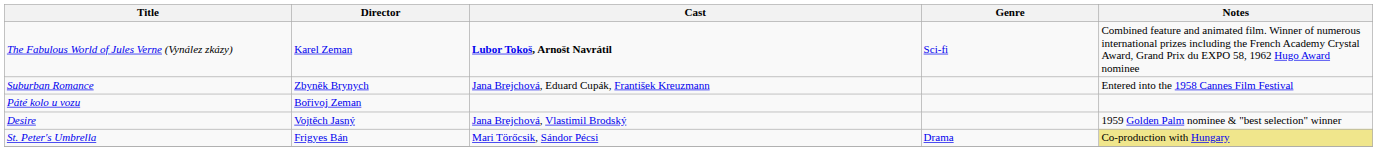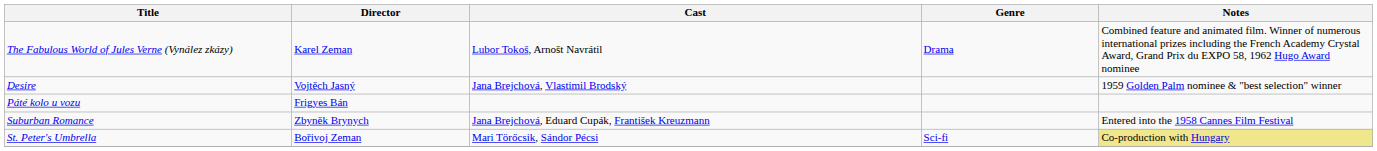The Fabulous World of Jules Verne (Vynález zkázy) | Cast: bold -> normal
The Fabulous World of Jules Verne (Vynález zkázy) | Genre: Sci-fi -> Drama
rows swapped: Suburban Romance <-> Desire
Páté kolo u vozu | Director: Bořivoj Zeman -> Frigyes Bán
St. Peter's Umbrella | Director: Frigyes Bán -> Bořivoj Zeman
St. Peter's Umbrella | Genre: Drama -> Sci-fi
